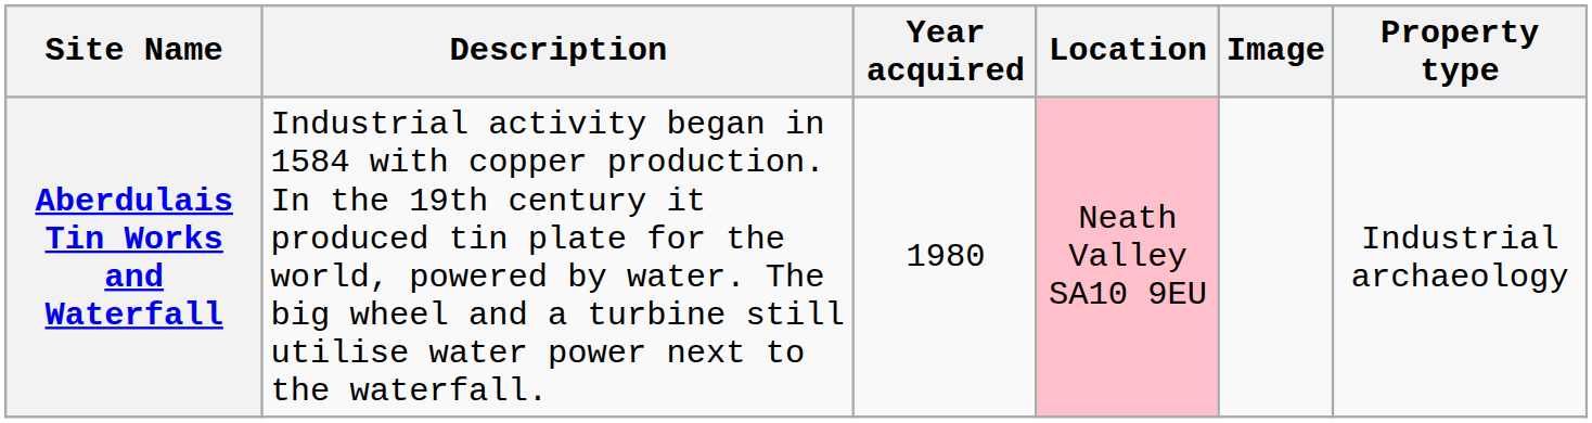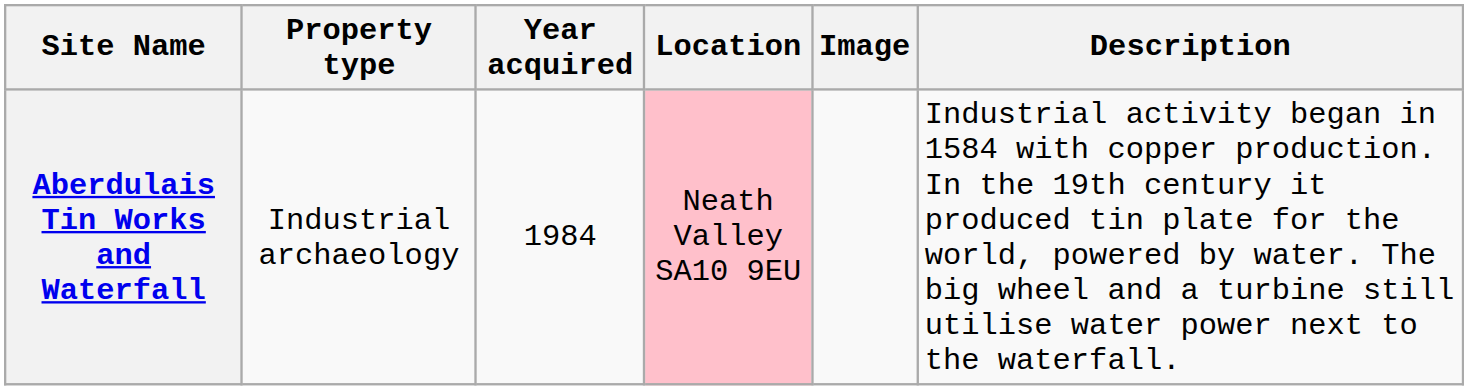columns swapped: Property type <-> Description
Aberdulais Tin Works and Waterfall | Year acquired: 1980 -> 1984
